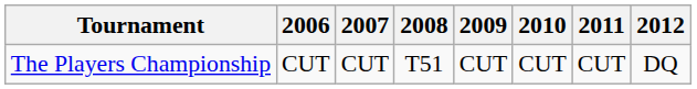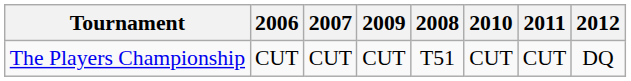columns swapped: 2008 <-> 2009
